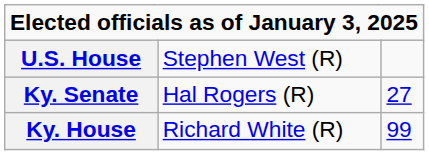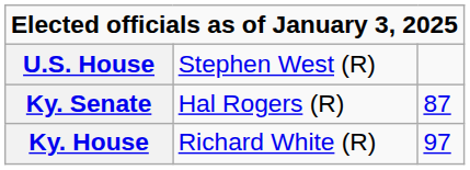Ky. Senate | column 3: 27 -> 87
Ky. House | column 3: 99 -> 97
